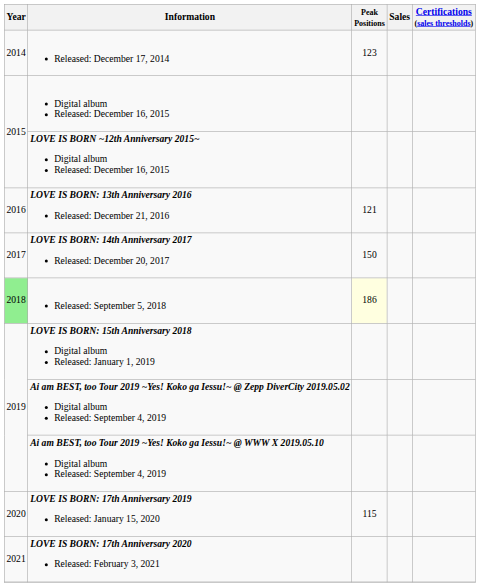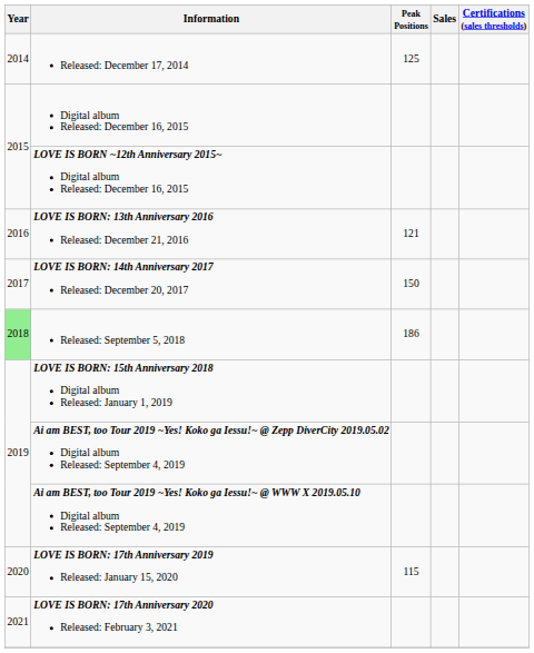Released: December 17, 2014 | Peak Positions: 123 -> 125
Released: September 5, 2018 | Peak Positions: lightyellow background -> no background
